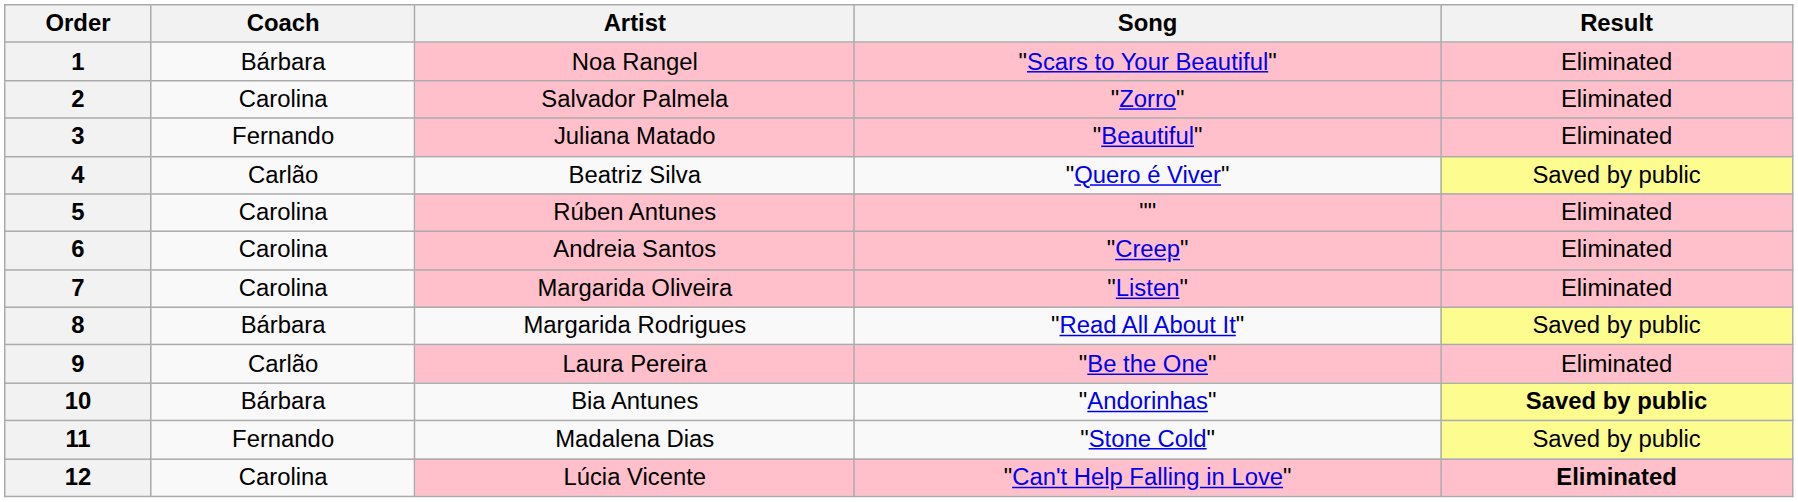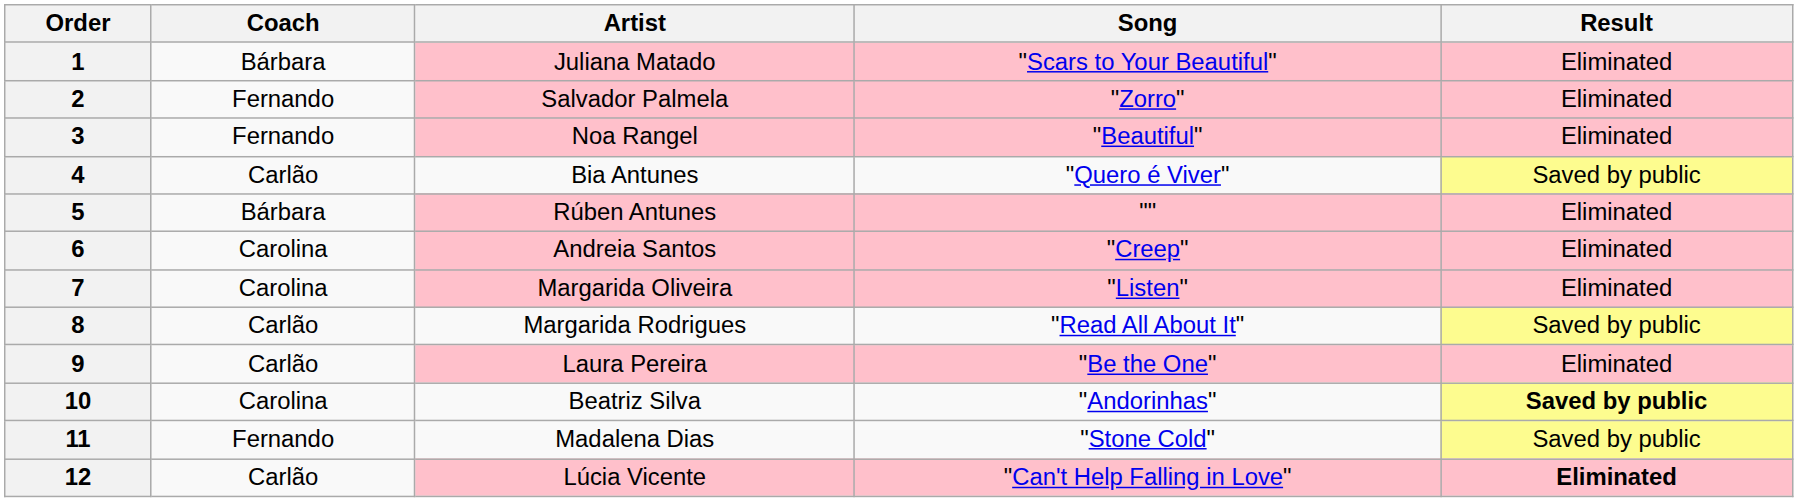1 | Artist: Noa Rangel -> Juliana Matado
2 | Coach: Carolina -> Fernando
3 | Artist: Juliana Matado -> Noa Rangel
4 | Artist: Beatriz Silva -> Bia Antunes
5 | Coach: Carolina -> Bárbara
8 | Coach: Bárbara -> Carlão
10 | Coach: Bárbara -> Carolina
10 | Artist: Bia Antunes -> Beatriz Silva
12 | Coach: Carolina -> Carlão
